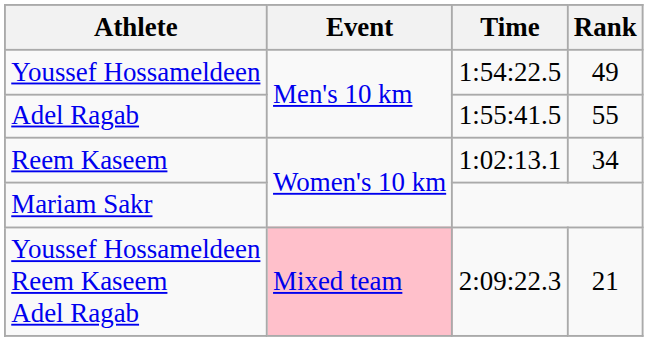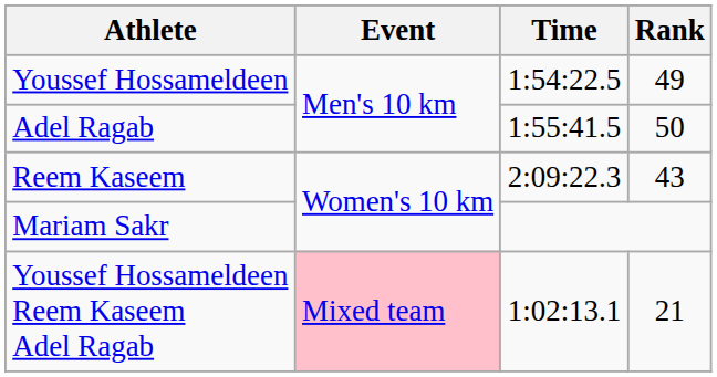Adel Ragab | Rank: 55 -> 50
Reem Kaseem | Time: 1:02:13.1 -> 2:09:22.3
Reem Kaseem | Rank: 34 -> 43
Youssef Hossameldeen Reem Kaseem Adel Ragab | Time: 2:09:22.3 -> 1:02:13.1
